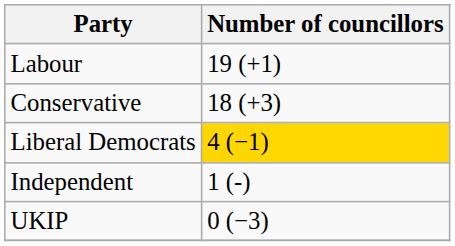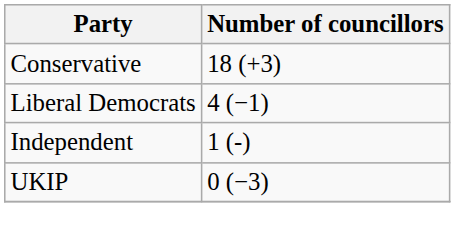- row: Labour | 19 (+1)
Liberal Democrats | Number of councillors: gold background -> no background
